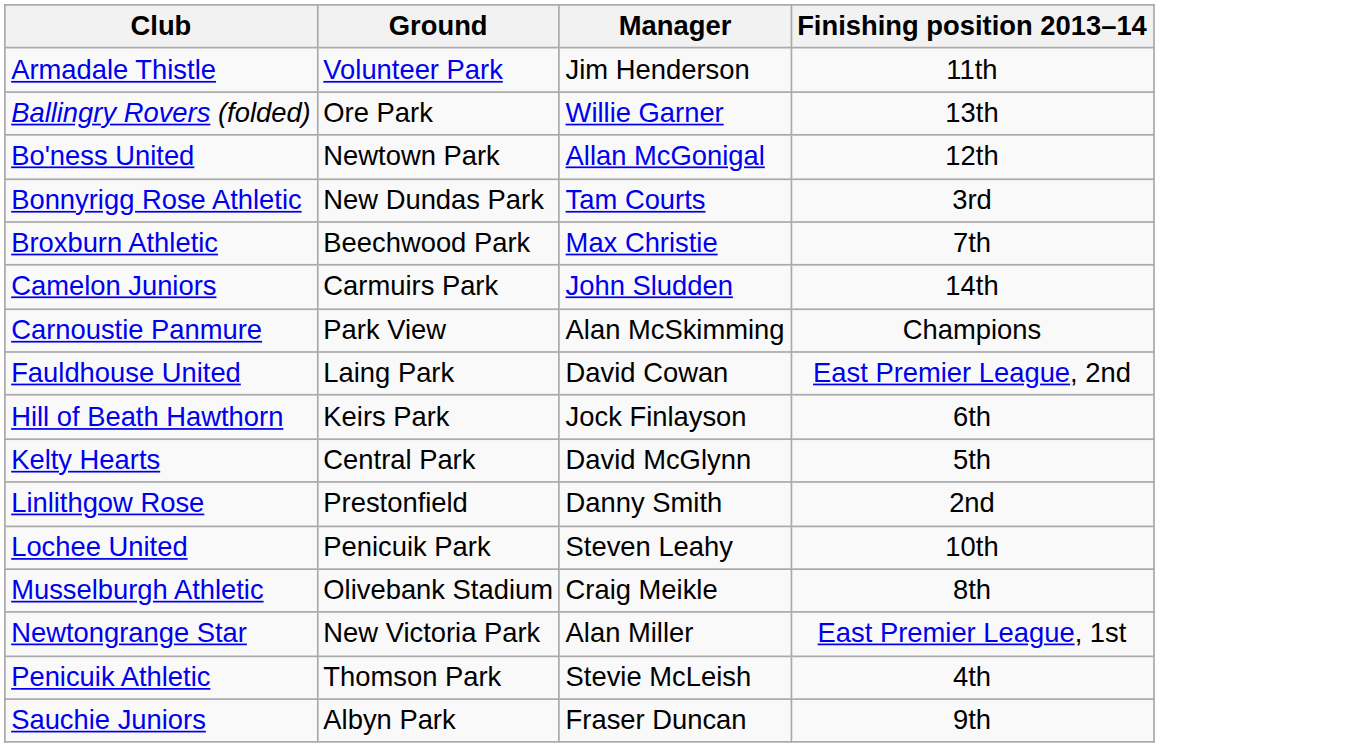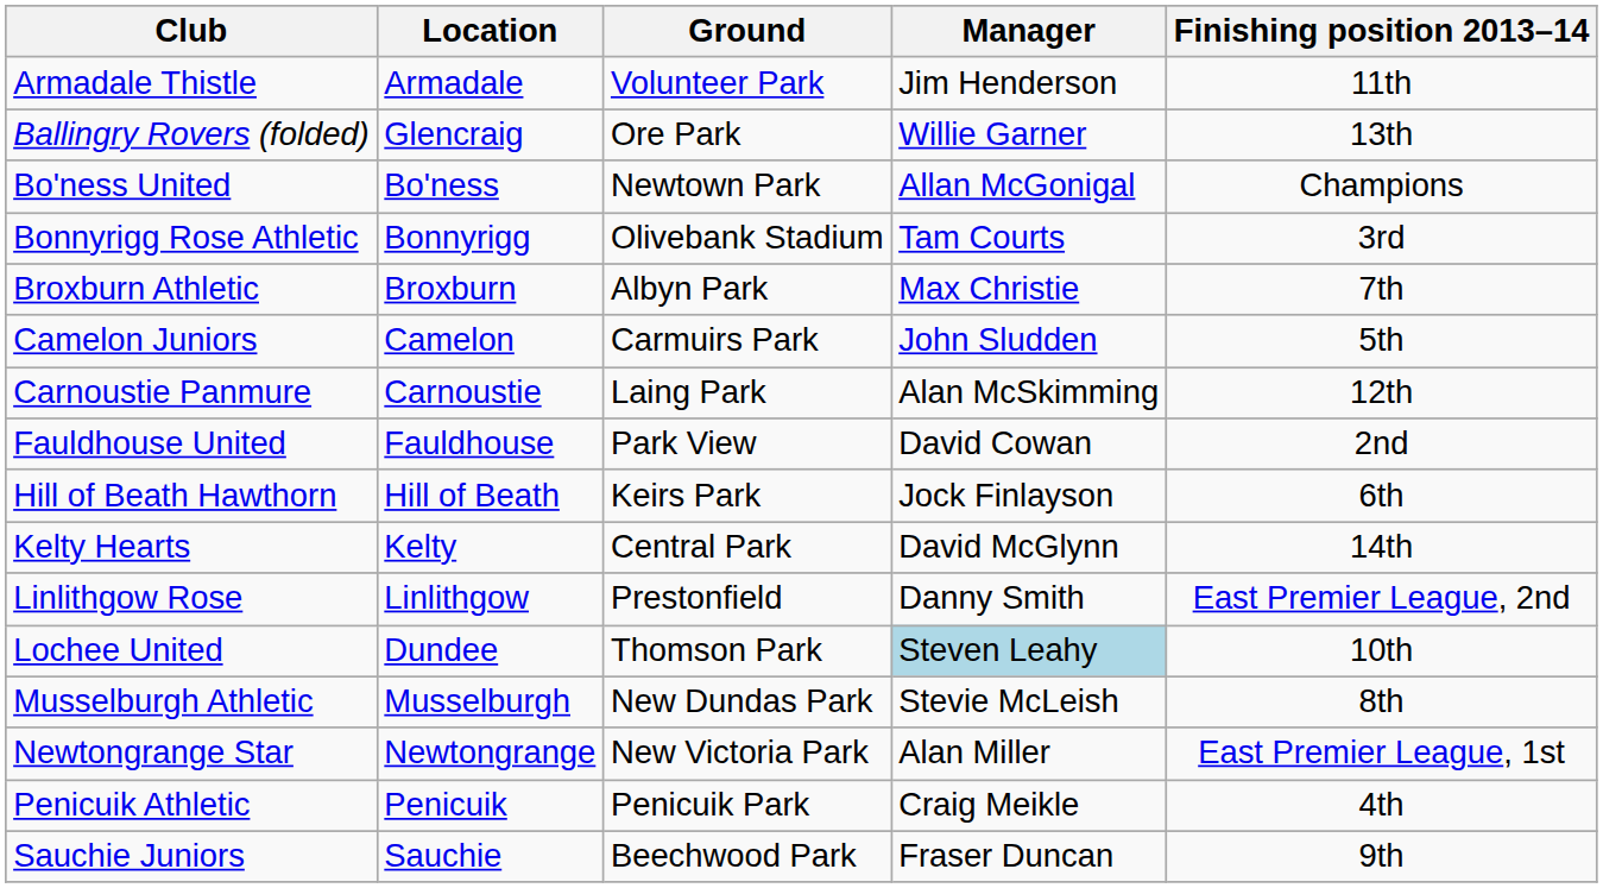+ column: Location | Armadale | Glencraig | Bo'ness | Bonnyrigg | Broxburn | Camelon | Carnoustie | Fauldhouse | Hill of Beath | Kelty | Linlithgow | Dundee | Musselburgh | Newtongrange | Penicuik | Sauchie
Bo'ness United | Finishing position 2013–14: 12th -> Champions
Bonnyrigg Rose Athletic | Ground: New Dundas Park -> Olivebank Stadium
Broxburn Athletic | Ground: Beechwood Park -> Albyn Park
Camelon Juniors | Finishing position 2013–14: 14th -> 5th
Carnoustie Panmure | Ground: Park View -> Laing Park
Carnoustie Panmure | Finishing position 2013–14: Champions -> 12th
Fauldhouse United | Ground: Laing Park -> Park View
Fauldhouse United | Finishing position 2013–14: East Premier League, 2nd -> 2nd
Kelty Hearts | Finishing position 2013–14: 5th -> 14th
Linlithgow Rose | Finishing position 2013–14: 2nd -> East Premier League, 2nd
Lochee United | Ground: Penicuik Park -> Thomson Park
Lochee United | Manager: no background -> lightblue background
Musselburgh Athletic | Ground: Olivebank Stadium -> New Dundas Park
Musselburgh Athletic | Manager: Craig Meikle -> Stevie McLeish
Penicuik Athletic | Ground: Thomson Park -> Penicuik Park
Penicuik Athletic | Manager: Stevie McLeish -> Craig Meikle
Sauchie Juniors | Ground: Albyn Park -> Beechwood Park
